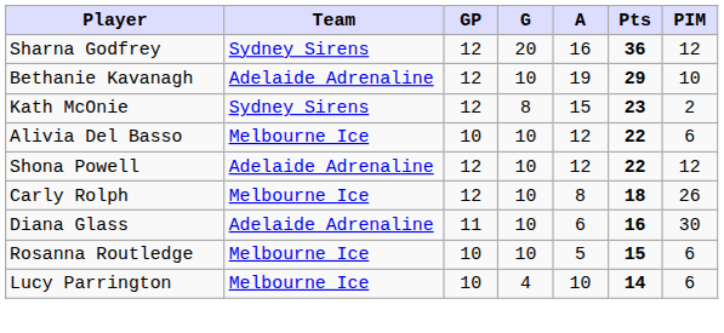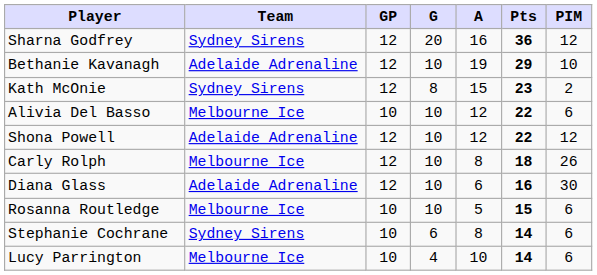Diana Glass | GP: 11 -> 12
+ row: Stephanie Cochrane | Sydney Sirens | 10 | 6 | 8 | 14 | 6
